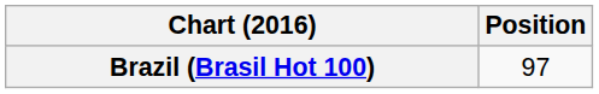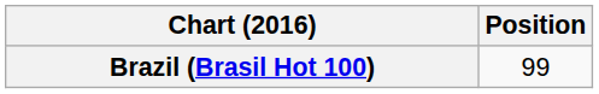Brazil (Brasil Hot 100) | Position: 97 -> 99
